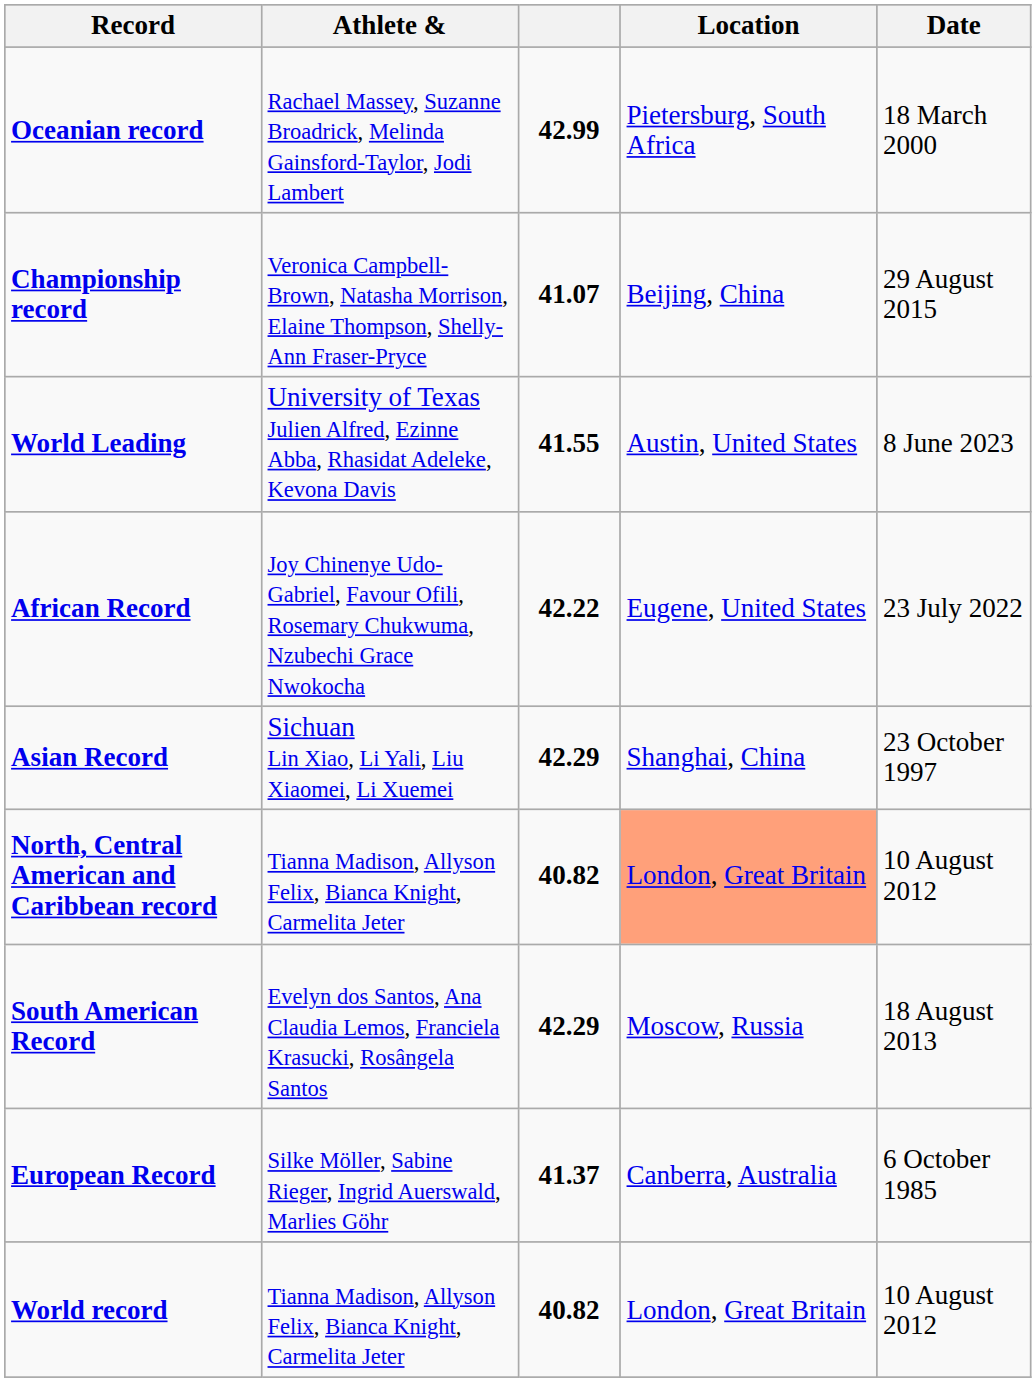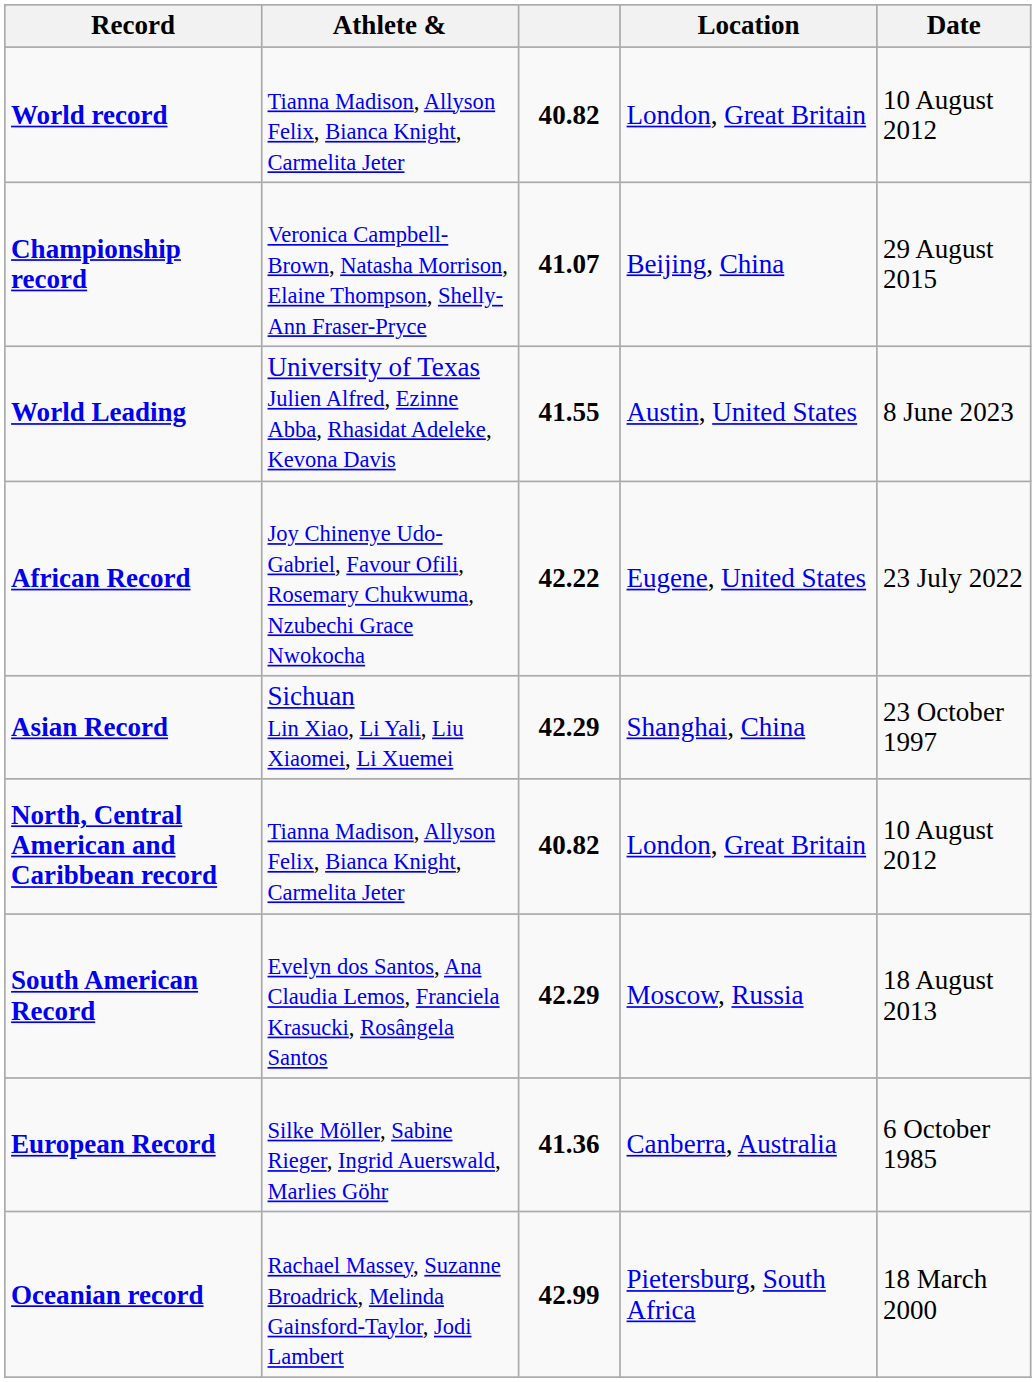rows swapped: World record <-> Oceanian record
North, Central American and Caribbean record | Location: lightsalmon background -> no background
European Record | column 3: 41.37 -> 41.36
